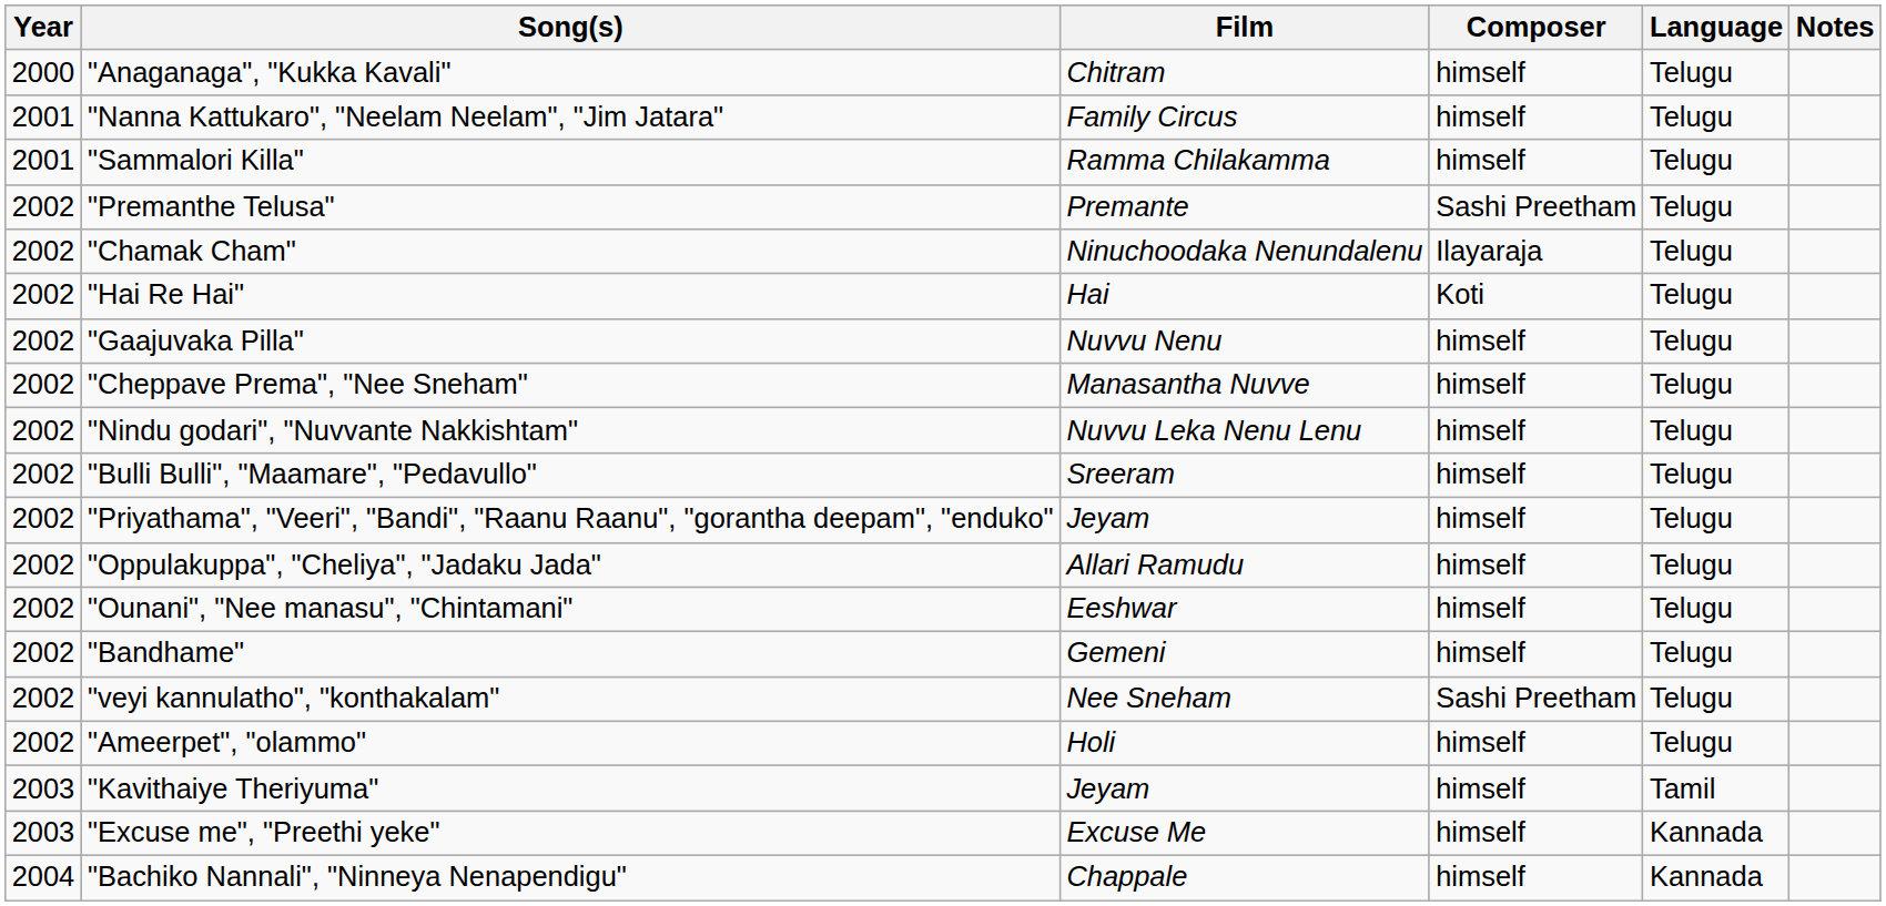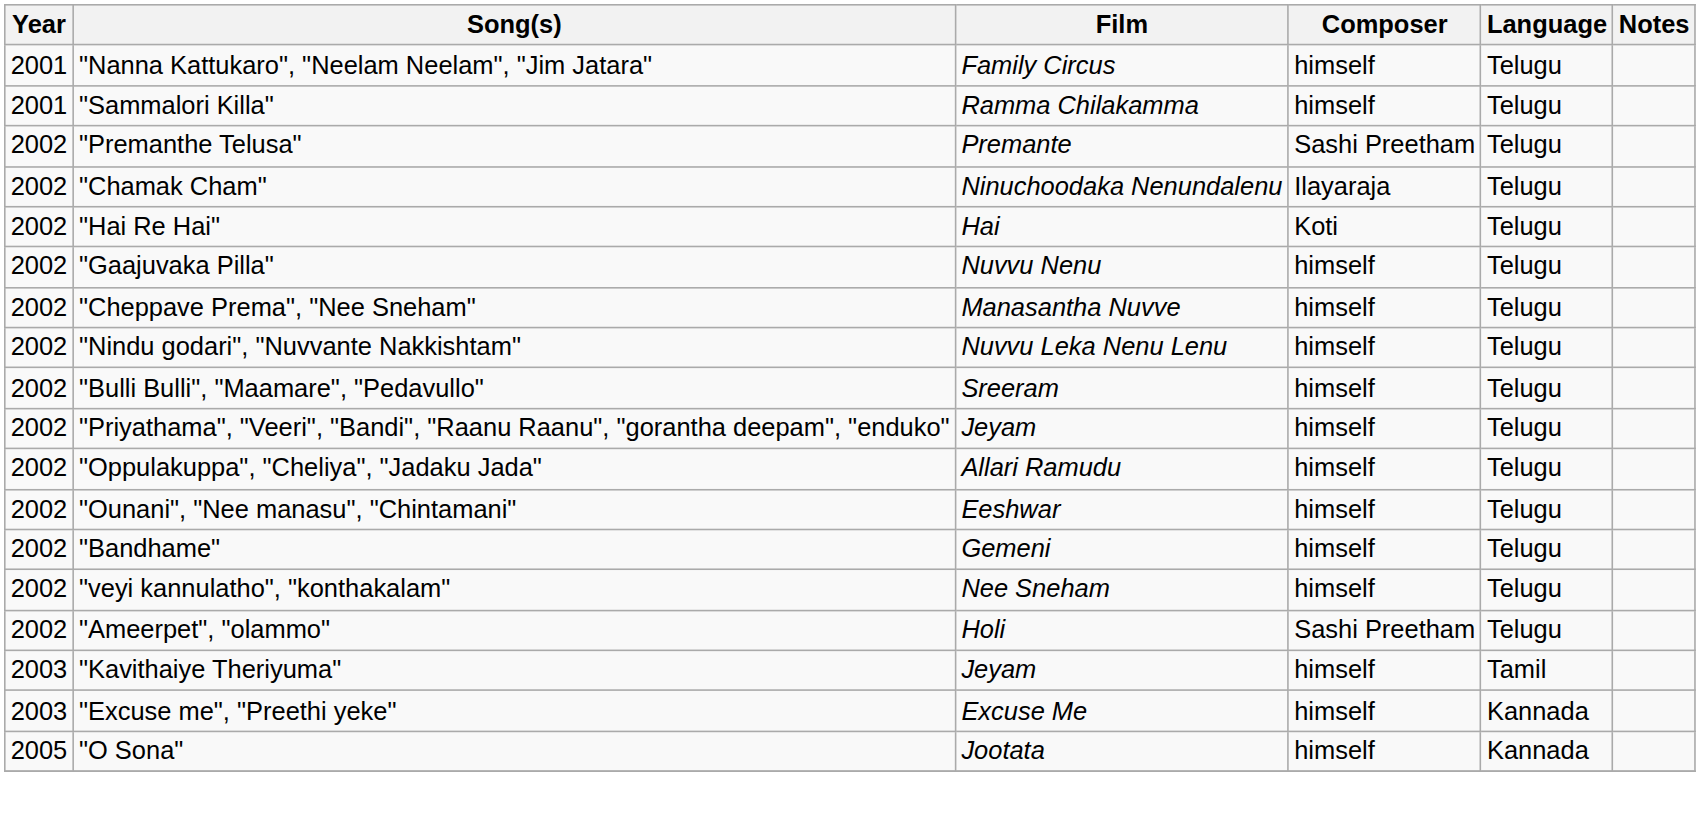- row: 2000 | "Anaganaga", "Kukka Kavali" | Chitram | himself | Telugu
"veyi kannulatho", "konthakalam" | Composer: Sashi Preetham -> himself
"Ameerpet", "olammo" | Composer: himself -> Sashi Preetham
- row: 2004 | "Bachiko Nannali", "Ninneya Nenapendigu" | Chappale | himself | Kannada
+ row: 2005 | "O Sona" | Jootata | himself | Kannada
